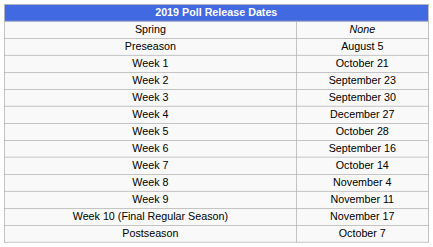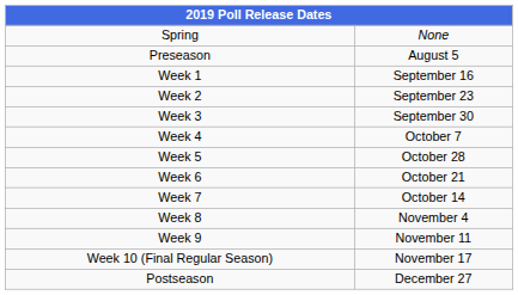Week 1 | column 2: October 21 -> September 16
Week 4 | column 2: December 27 -> October 7
Week 6 | column 2: September 16 -> October 21
Postseason | column 2: October 7 -> December 27
